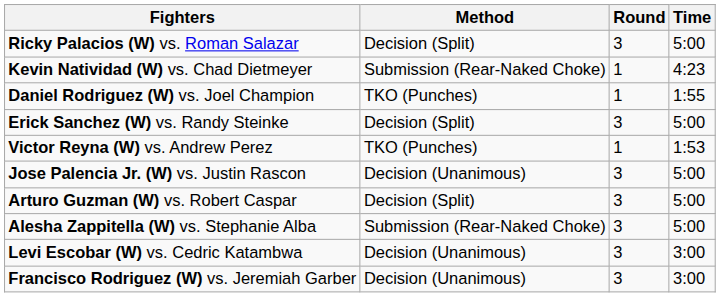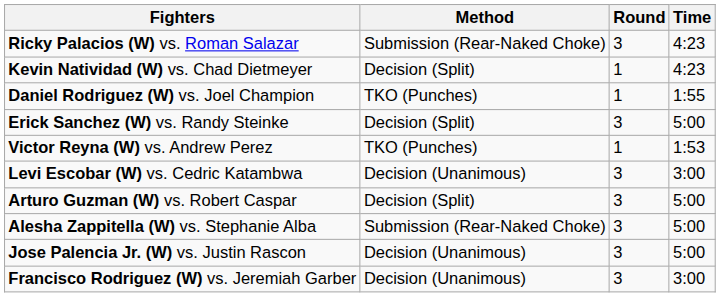Ricky Palacios (W) vs. Roman Salazar | Method: Decision (Split) -> Submission (Rear-Naked Choke)
Ricky Palacios (W) vs. Roman Salazar | Time: 5:00 -> 4:23
Kevin Natividad (W) vs. Chad Dietmeyer | Method: Submission (Rear-Naked Choke) -> Decision (Split)
rows swapped: Jose Palencia Jr. (W) vs. Justin Rascon <-> Levi Escobar (W) vs. Cedric Katambwa
